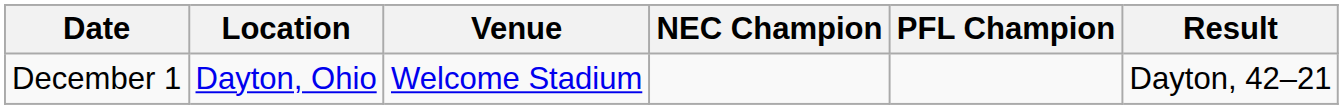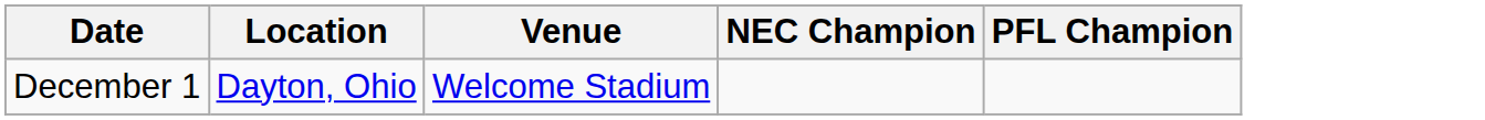- column: Result | Dayton, 42–21
